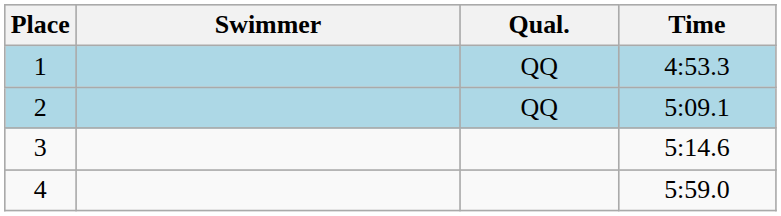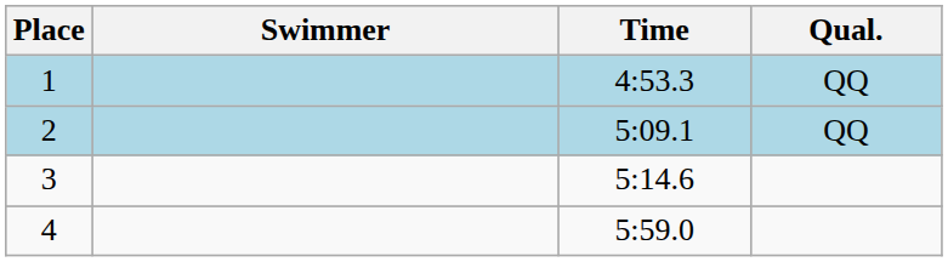columns swapped: Time <-> Qual.
